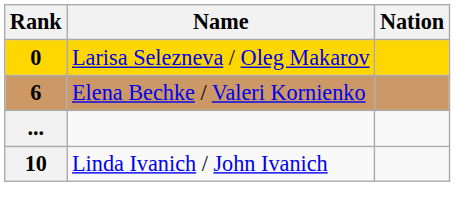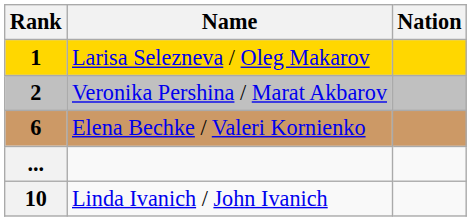Larisa Selezneva / Oleg Makarov | Rank: 0 -> 1
+ row: 2 | Veronika Pershina / Marat Akbarov
